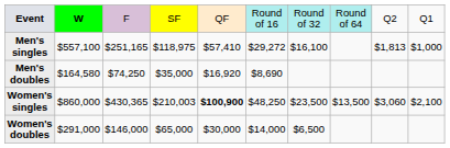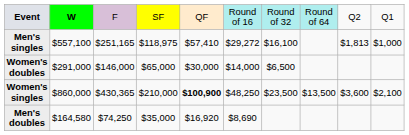rows swapped: Men's doubles <-> Women's doubles
Women's singles | column 4: $210,003 -> $210,000
Women's singles | column 9: $3,060 -> $3,600
